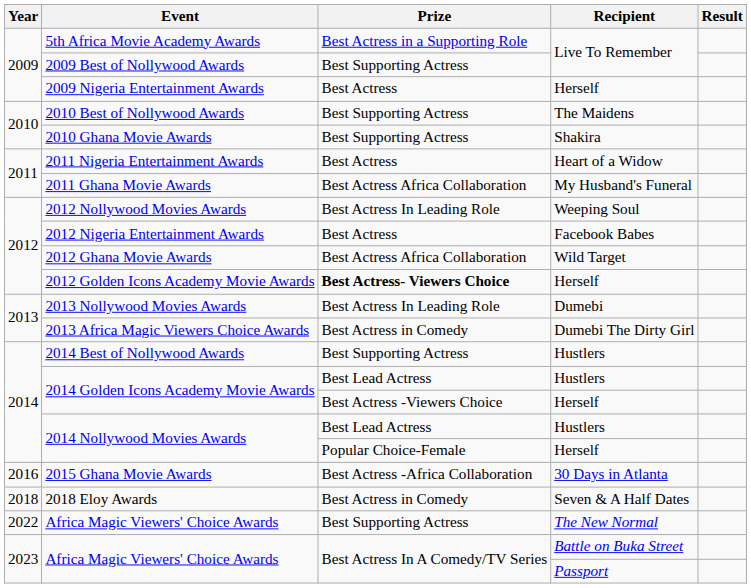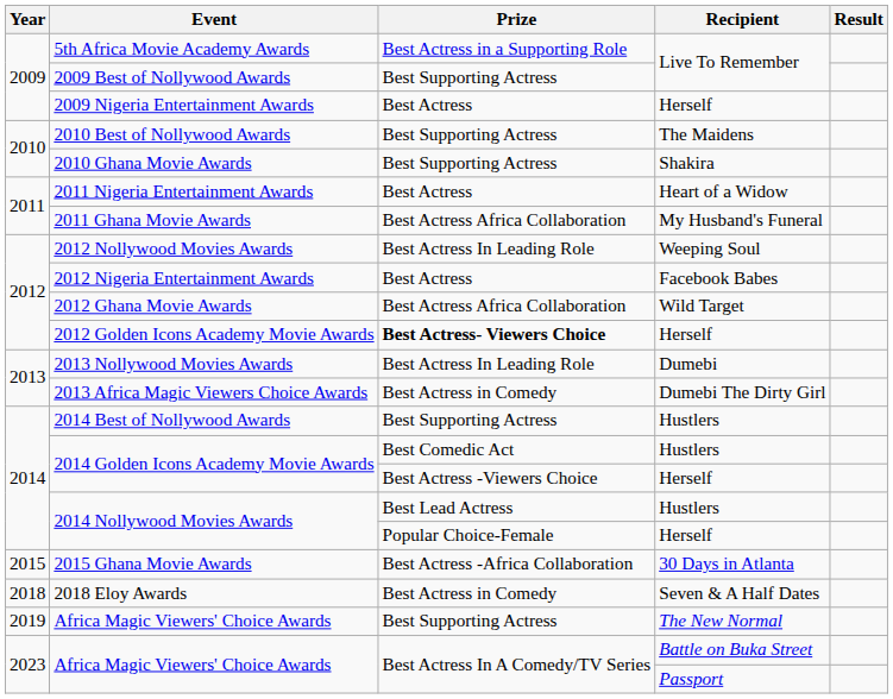2014 Golden Icons Academy Movie Awards / Hustlers | Prize: Best Lead Actress -> Best Comedic Act
2015 Ghana Movie Awards | Year: 2016 -> 2015
Africa Magic Viewers' Choice Awards / The New Normal | Year: 2022 -> 2019
